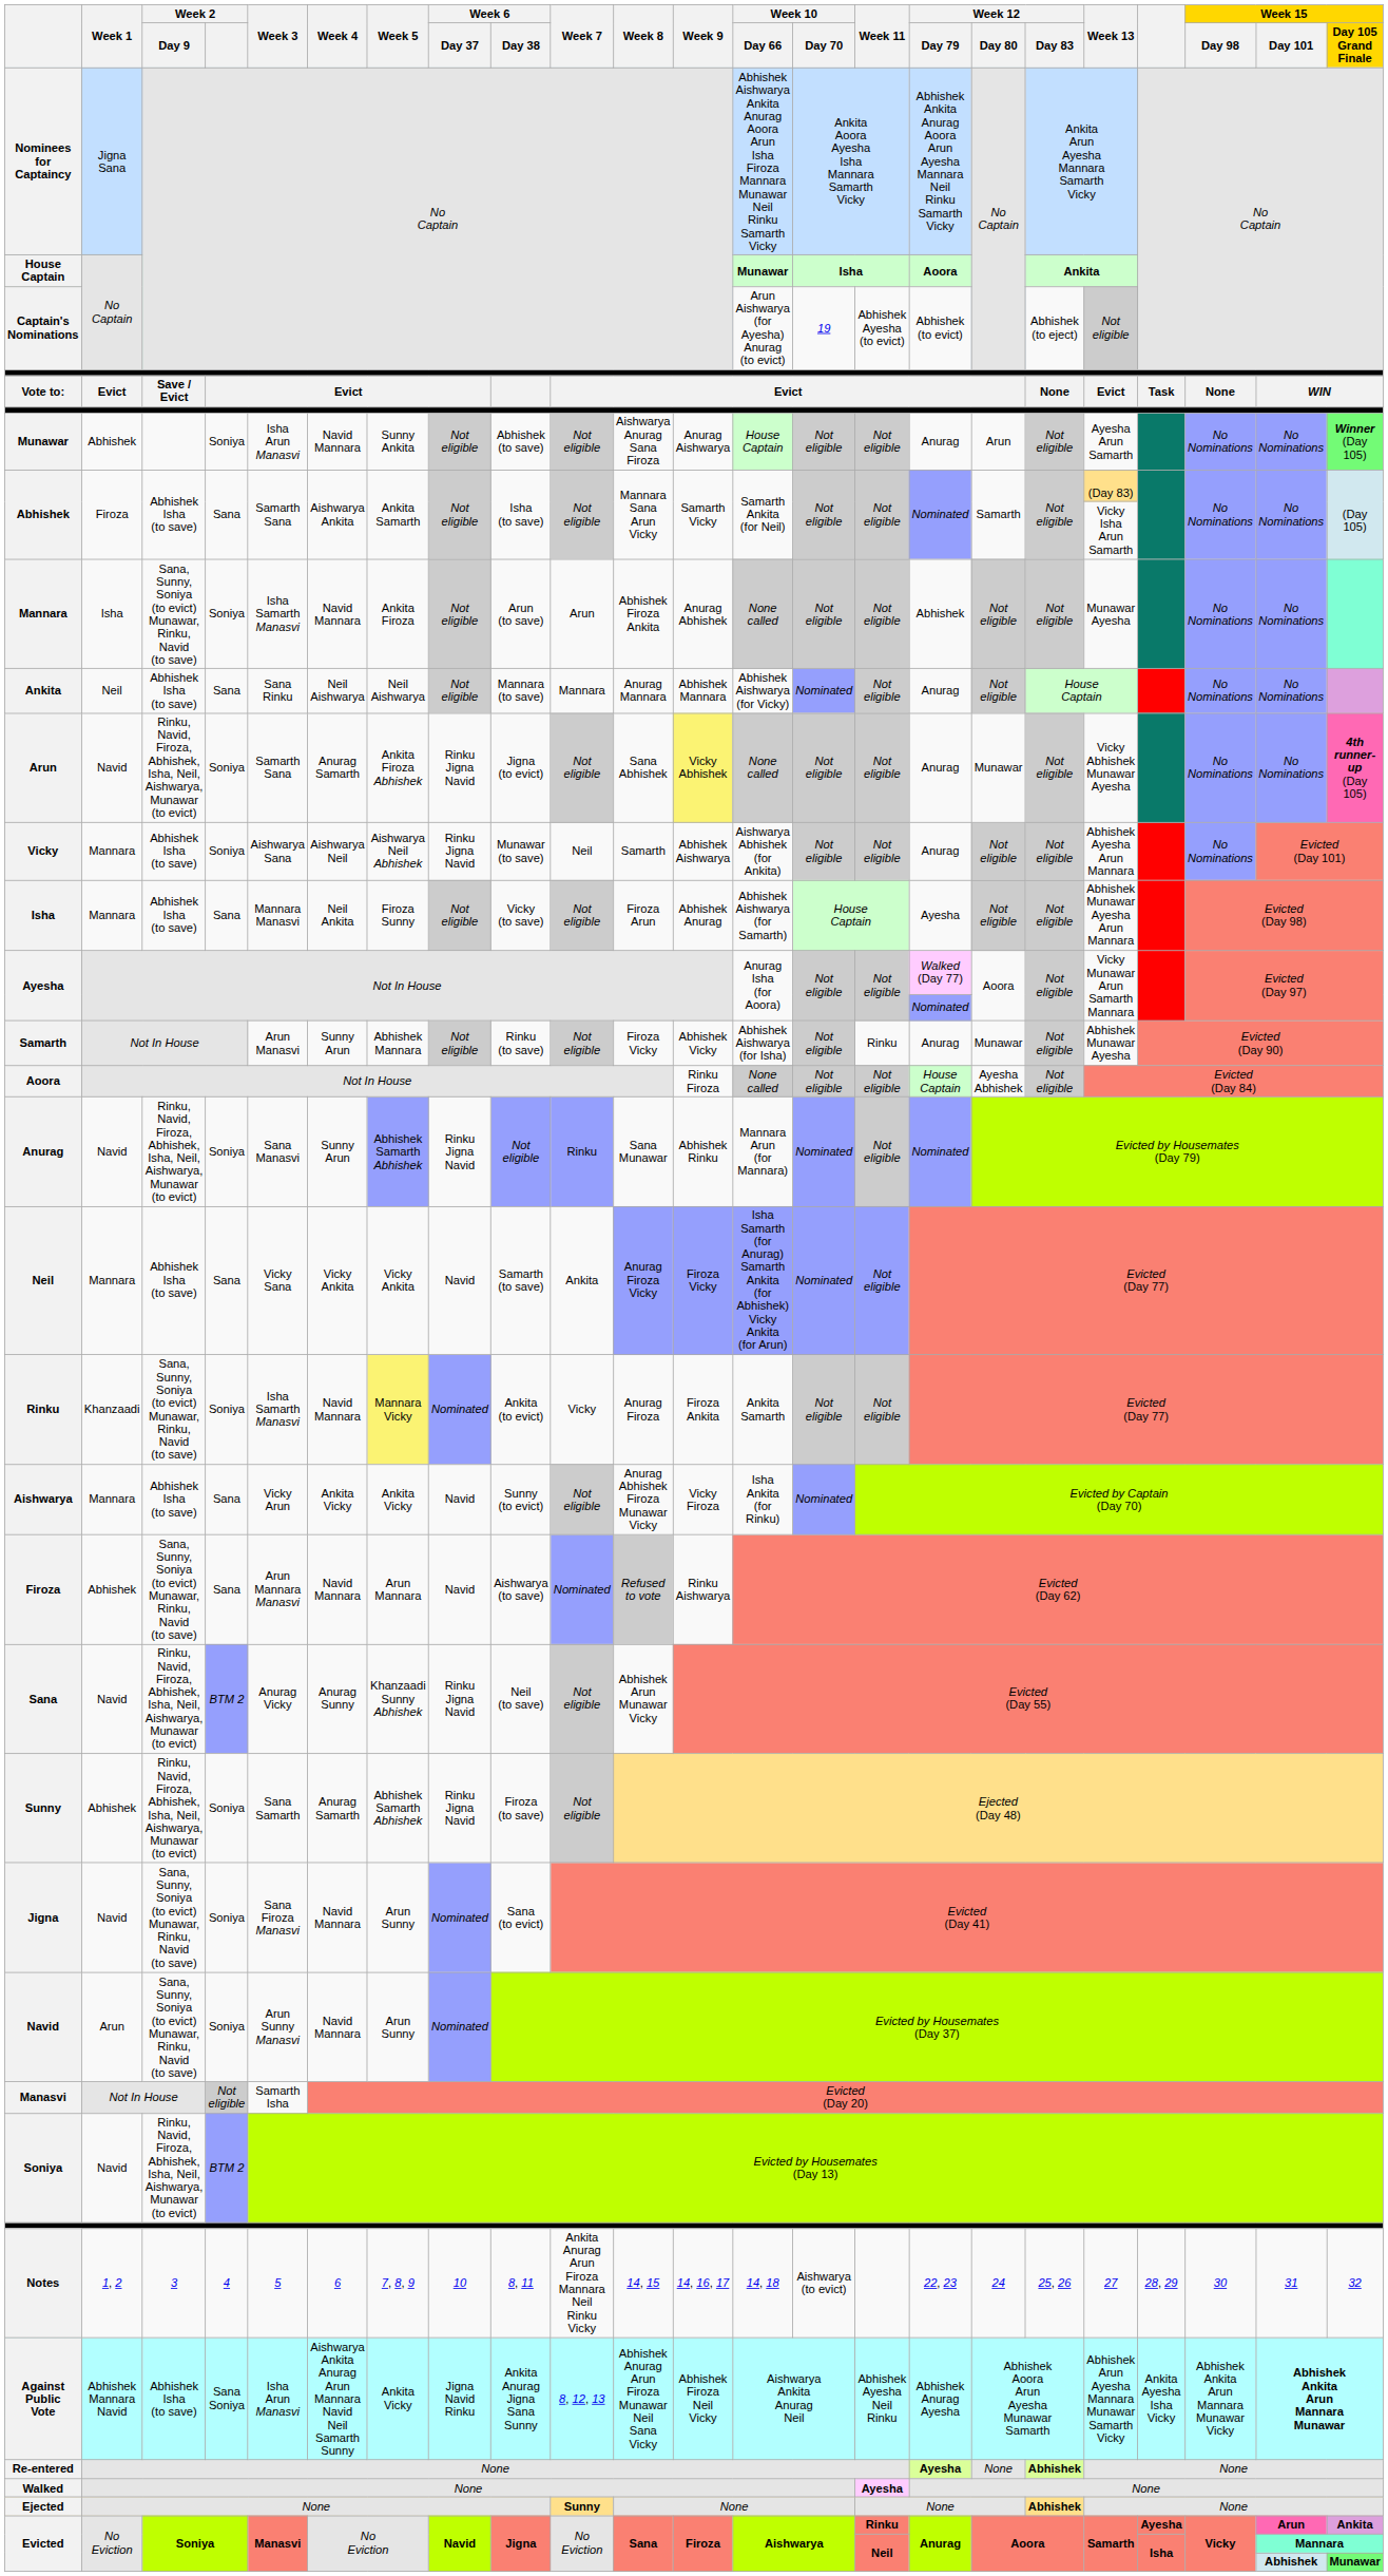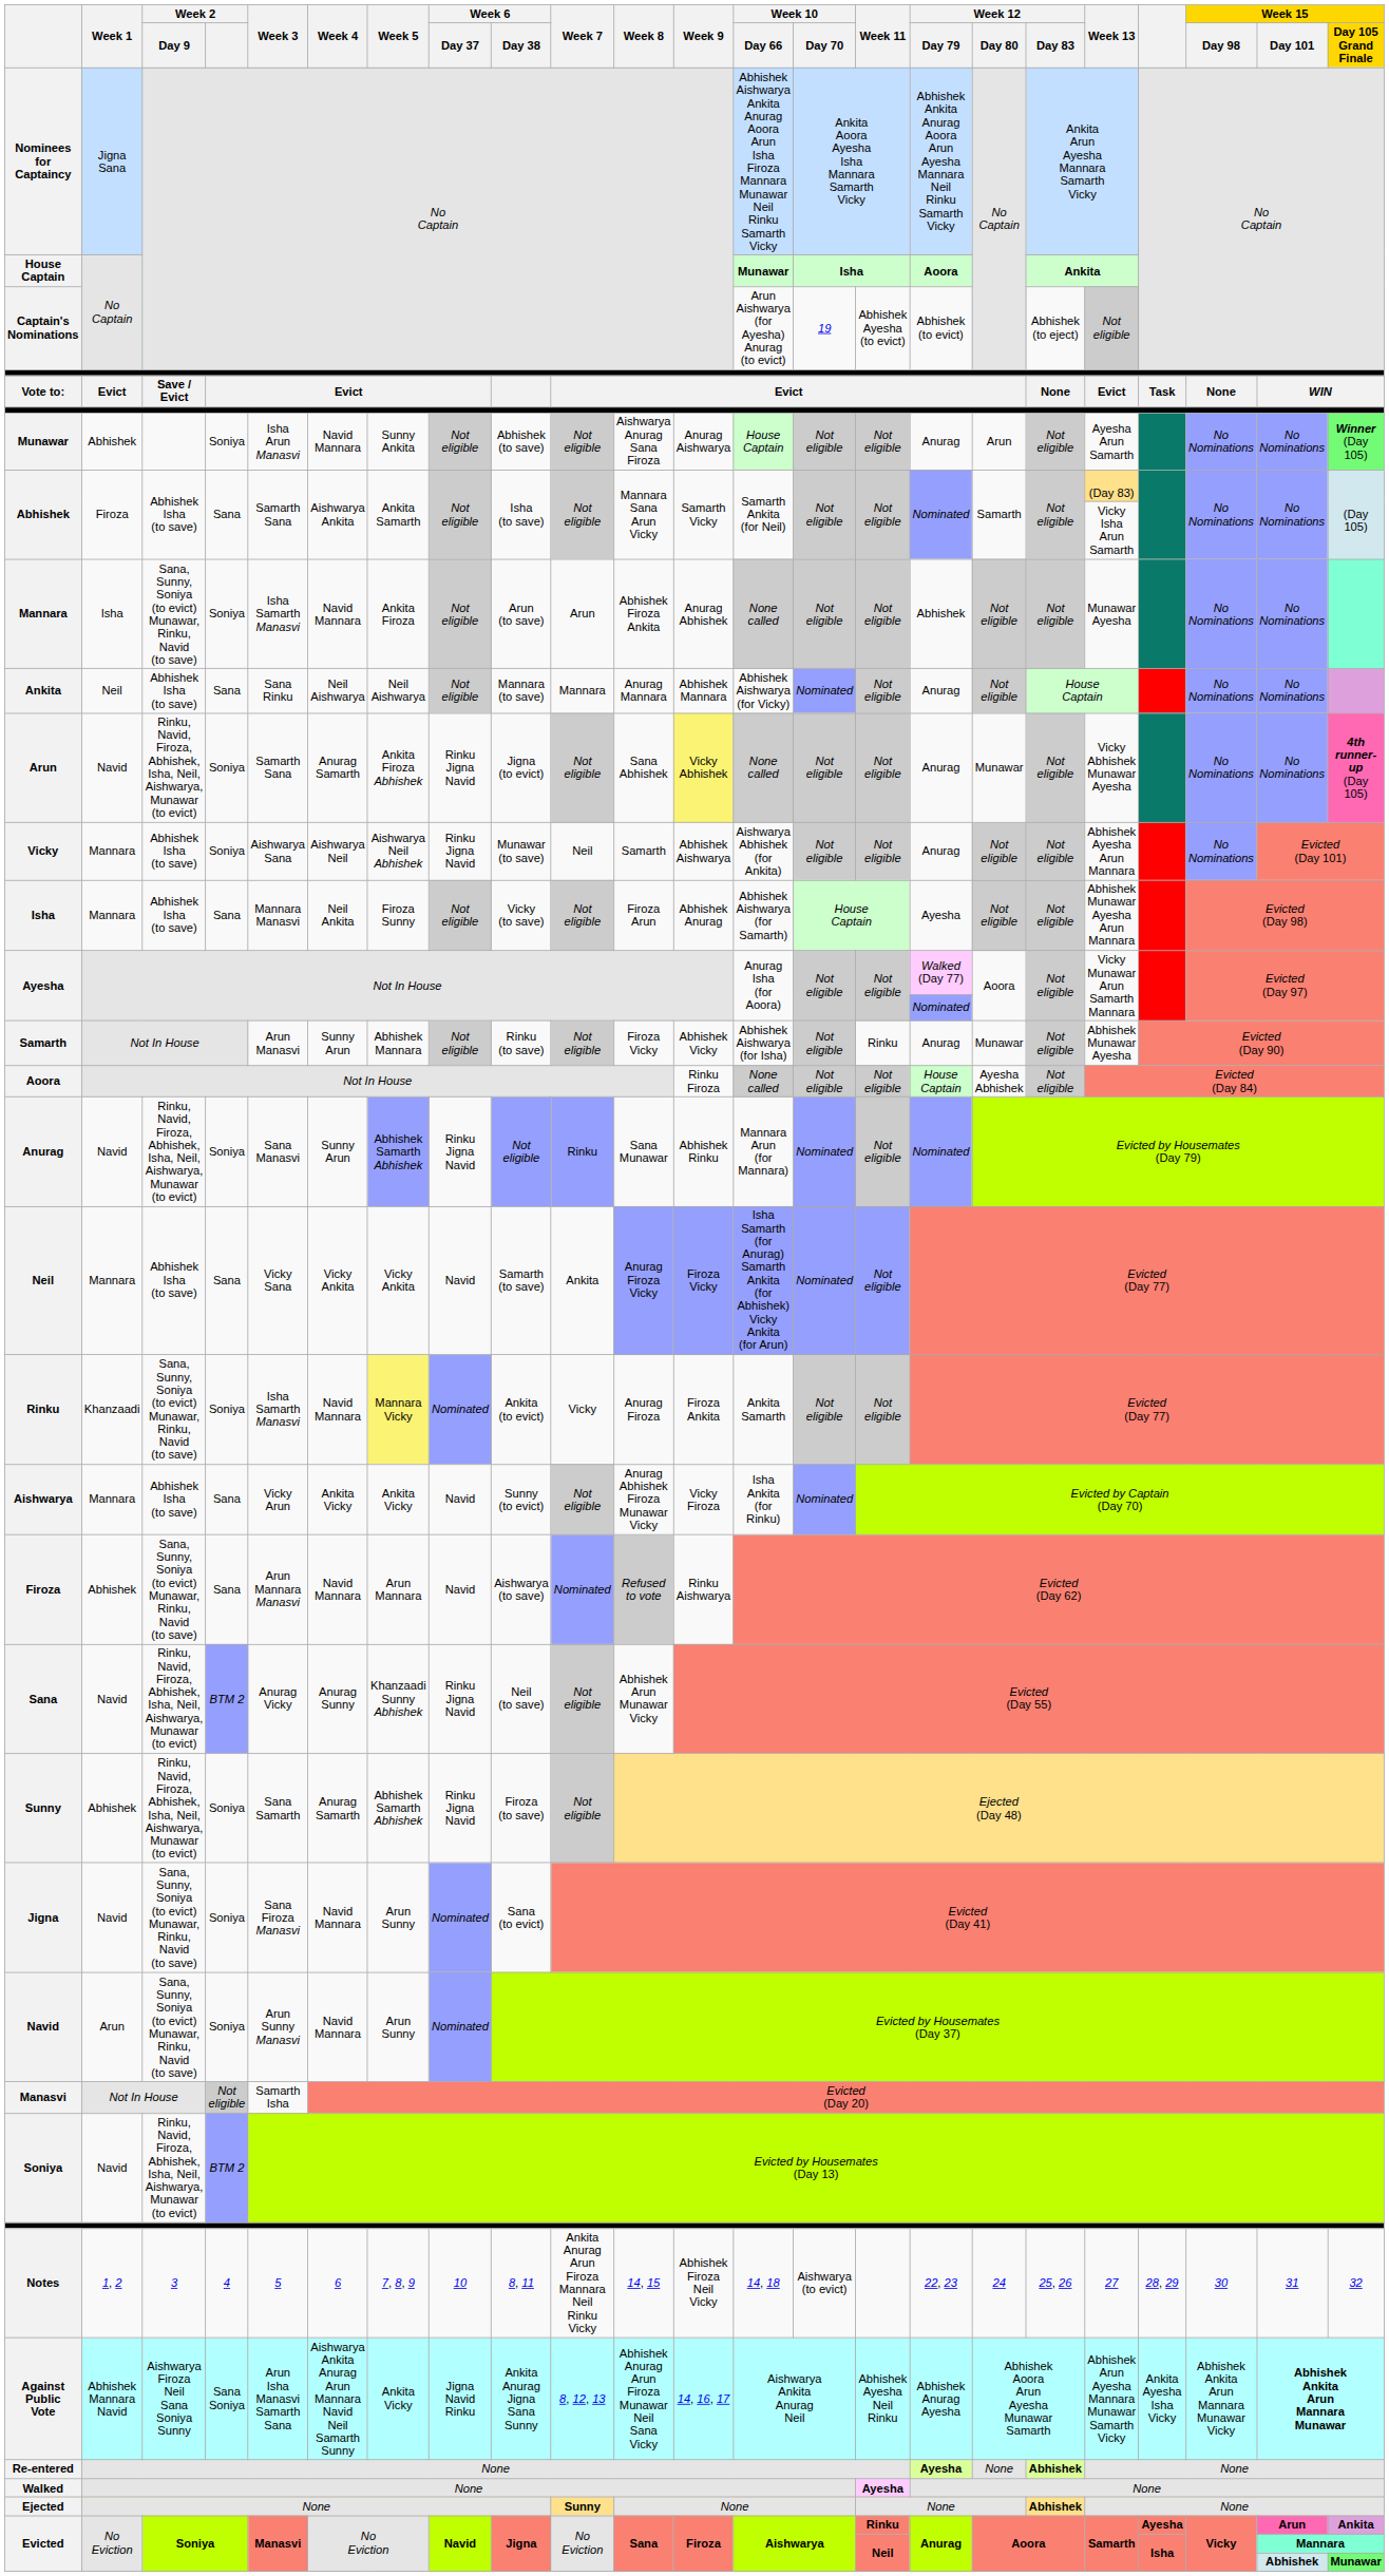Notes | Week 9: 14, 16, 17 -> Abhishek Firoza Neil Vicky
Against Public Vote | Week 2 / Day 9: Abhishek Isha (to save) -> Aishwarya Firoza Neil Sana Soniya Sunny
Against Public Vote | Week 3: Isha Arun Manasvi -> Arun Isha Manasvi Samarth Sana
Against Public Vote | Week 9: Abhishek Firoza Neil Vicky -> 14, 16, 17
